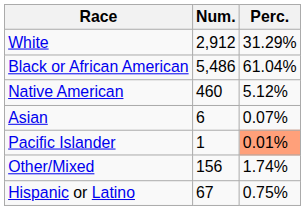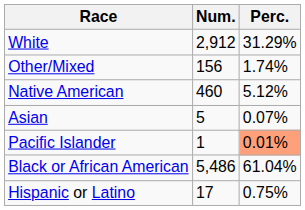rows swapped: Black or African American <-> Other/Mixed
Asian | Num.: 6 -> 5
Hispanic or Latino | Num.: 67 -> 17
